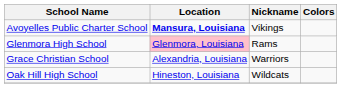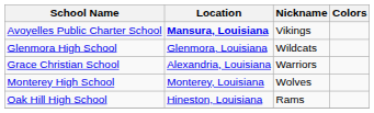Glenmora High School | Location: pink background -> no background
Glenmora High School | Nickname: Rams -> Wildcats
+ row: Monterey High School | Monterey, Louisiana | Wolves
Oak Hill High School | Nickname: Wildcats -> Rams
